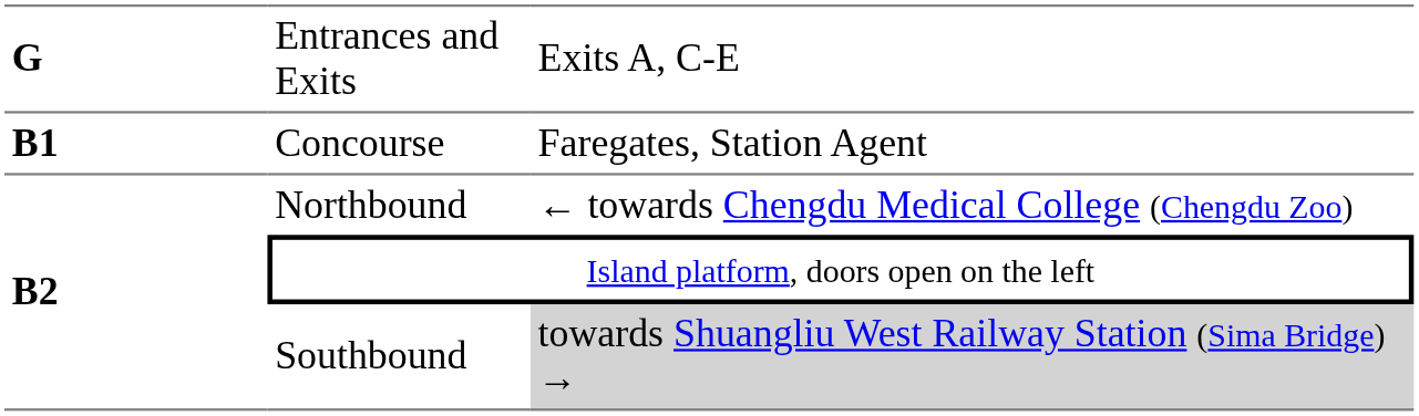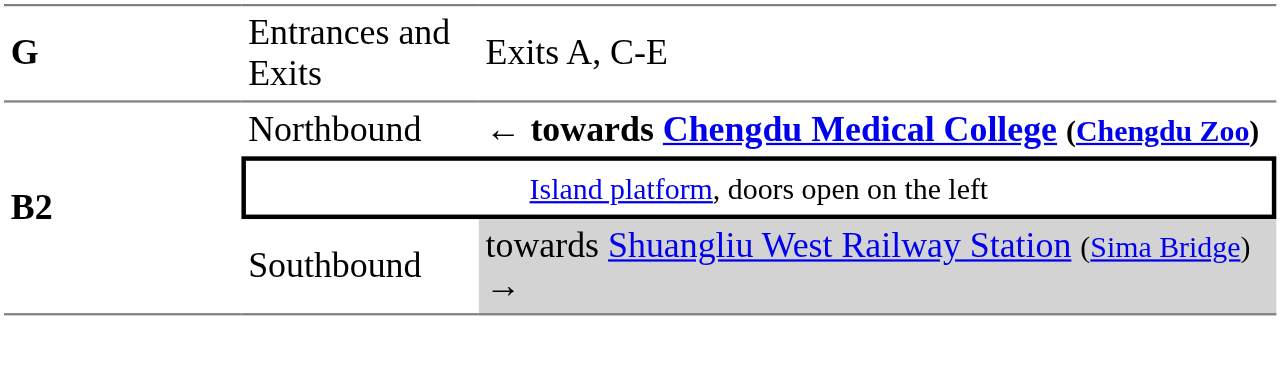- row: B1 | Concourse | Faregates, Station Agent
Northbound | column 3: normal -> bold
